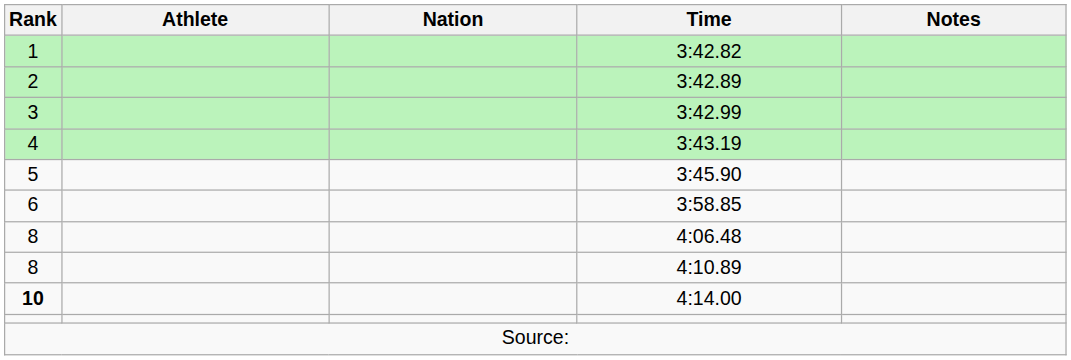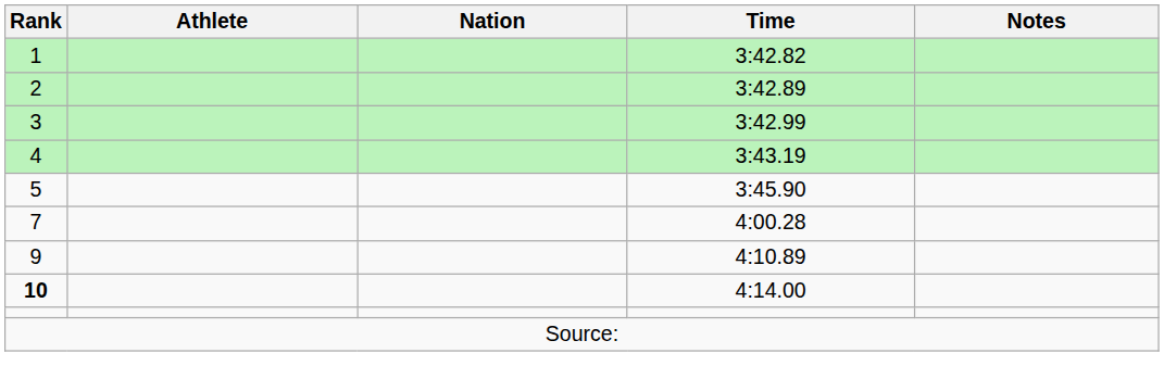- row: 6 | 3:58.85
+ row: 7 | 4:00.28
- row: 8 | 4:06.48
4:10.89 | Rank: 8 -> 9
